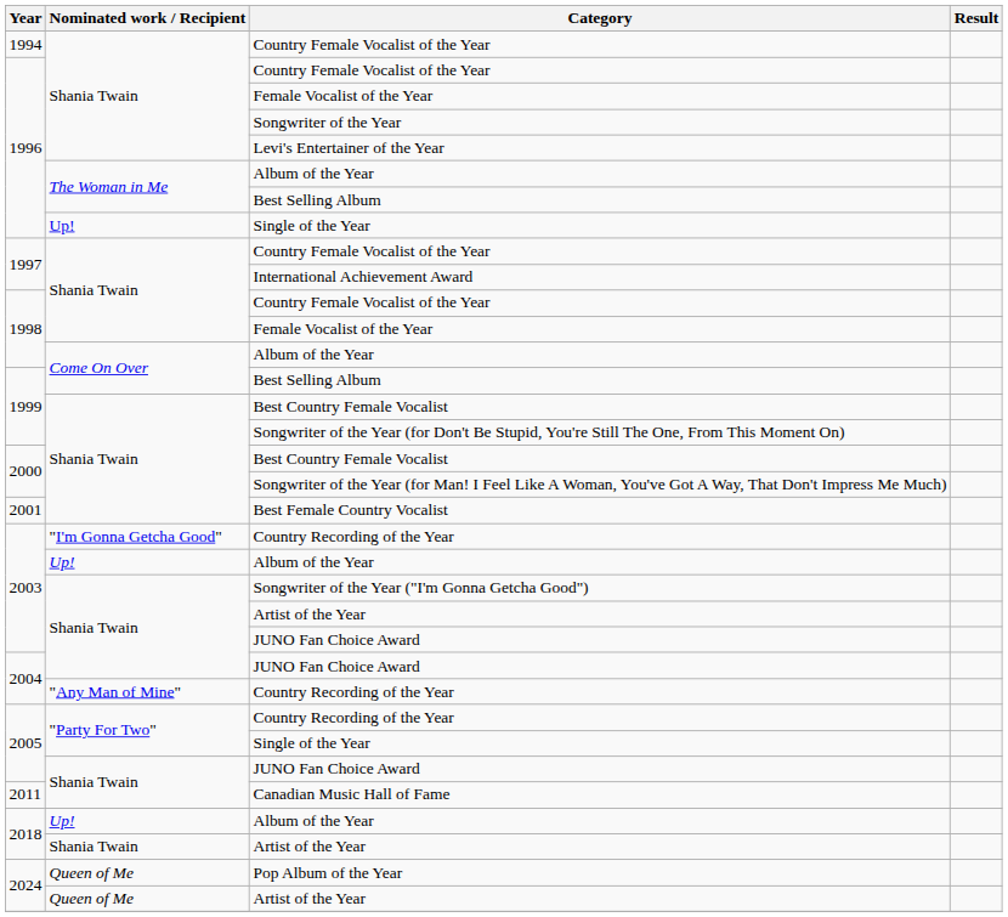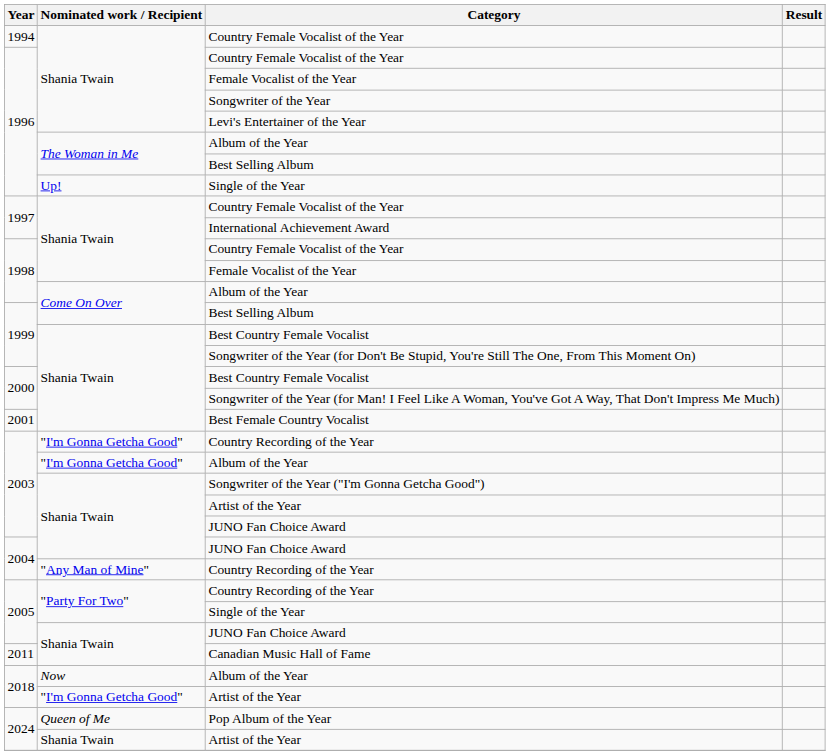2003 / Album of the Year | Nominated work / Recipient: Up! -> "I'm Gonna Getcha Good"
2018 / Album of the Year | Nominated work / Recipient: Up! -> Now
2018 / Artist of the Year | Nominated work / Recipient: Shania Twain -> "I'm Gonna Getcha Good"
2024 / Artist of the Year | Nominated work / Recipient: Queen of Me -> Shania Twain
